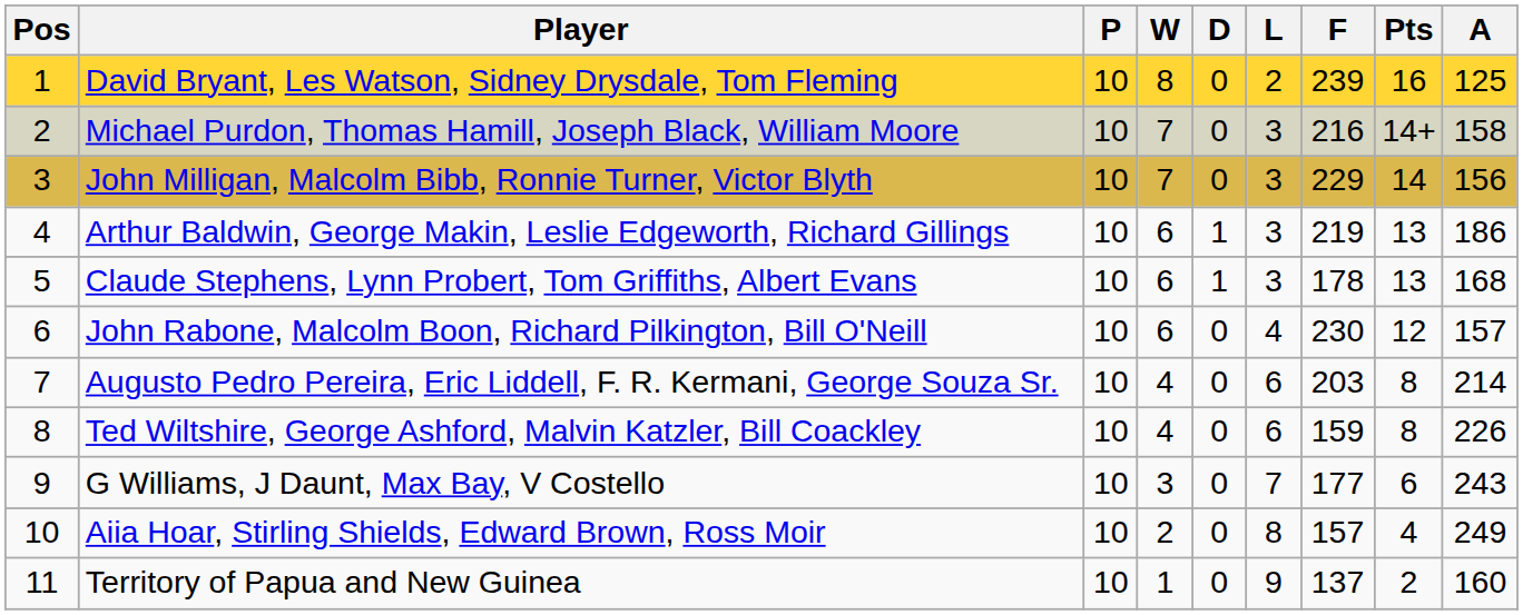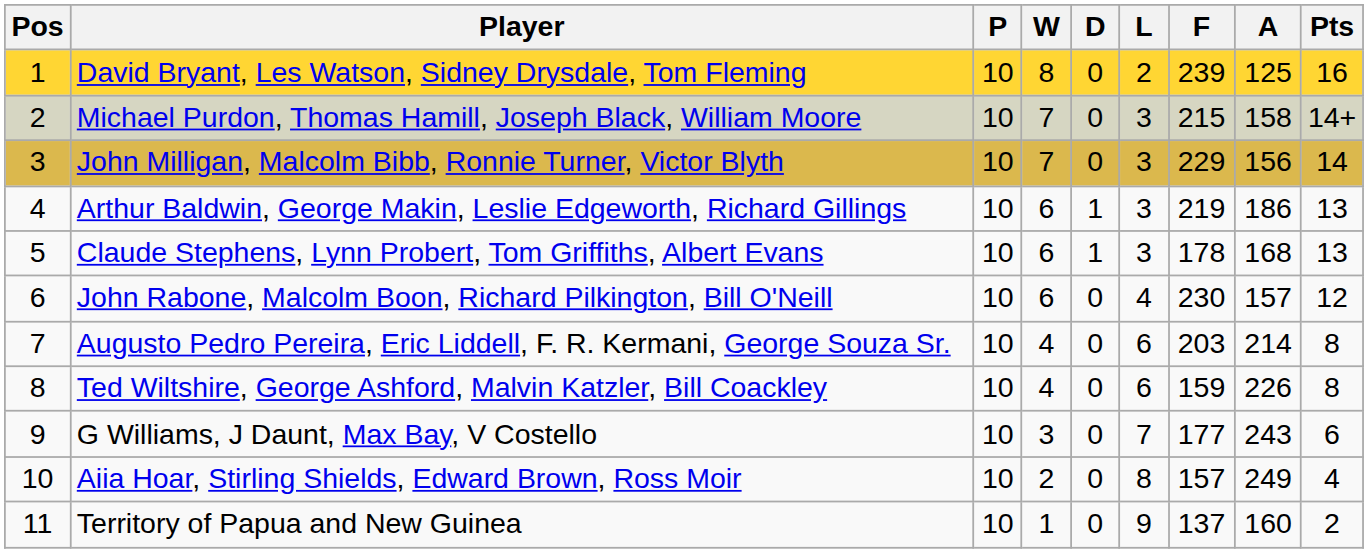columns swapped: A <-> Pts
Michael Purdon, Thomas Hamill, Joseph Black, William Moore | F: 216 -> 215
